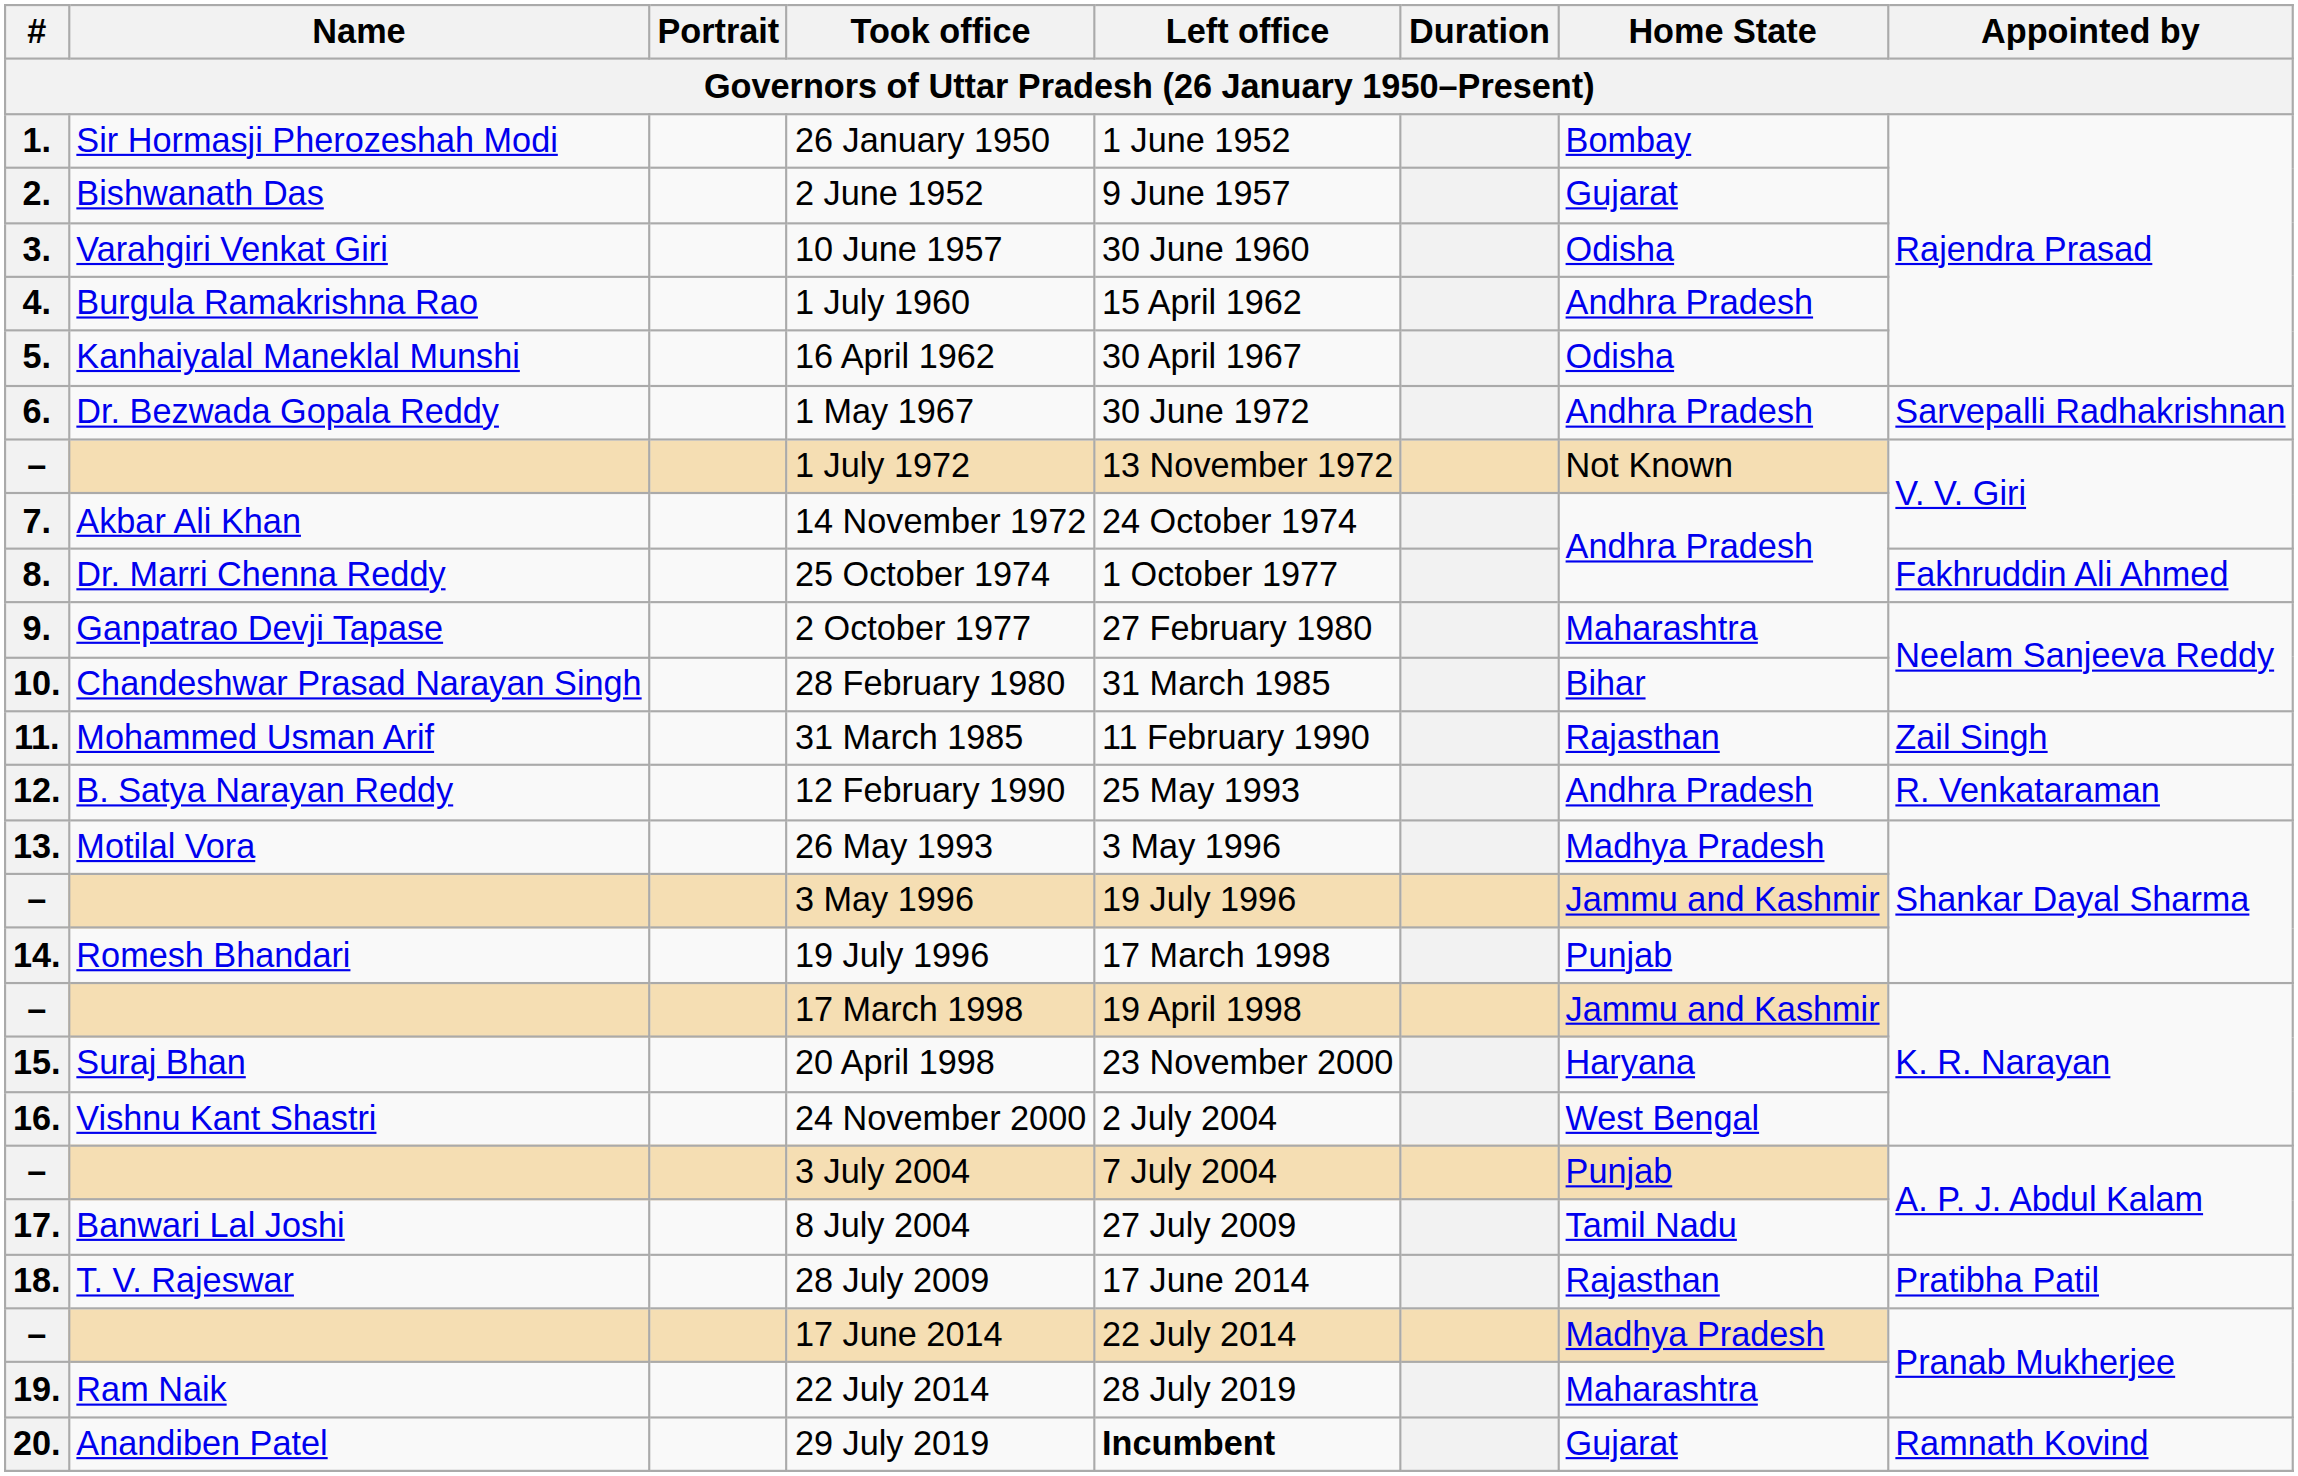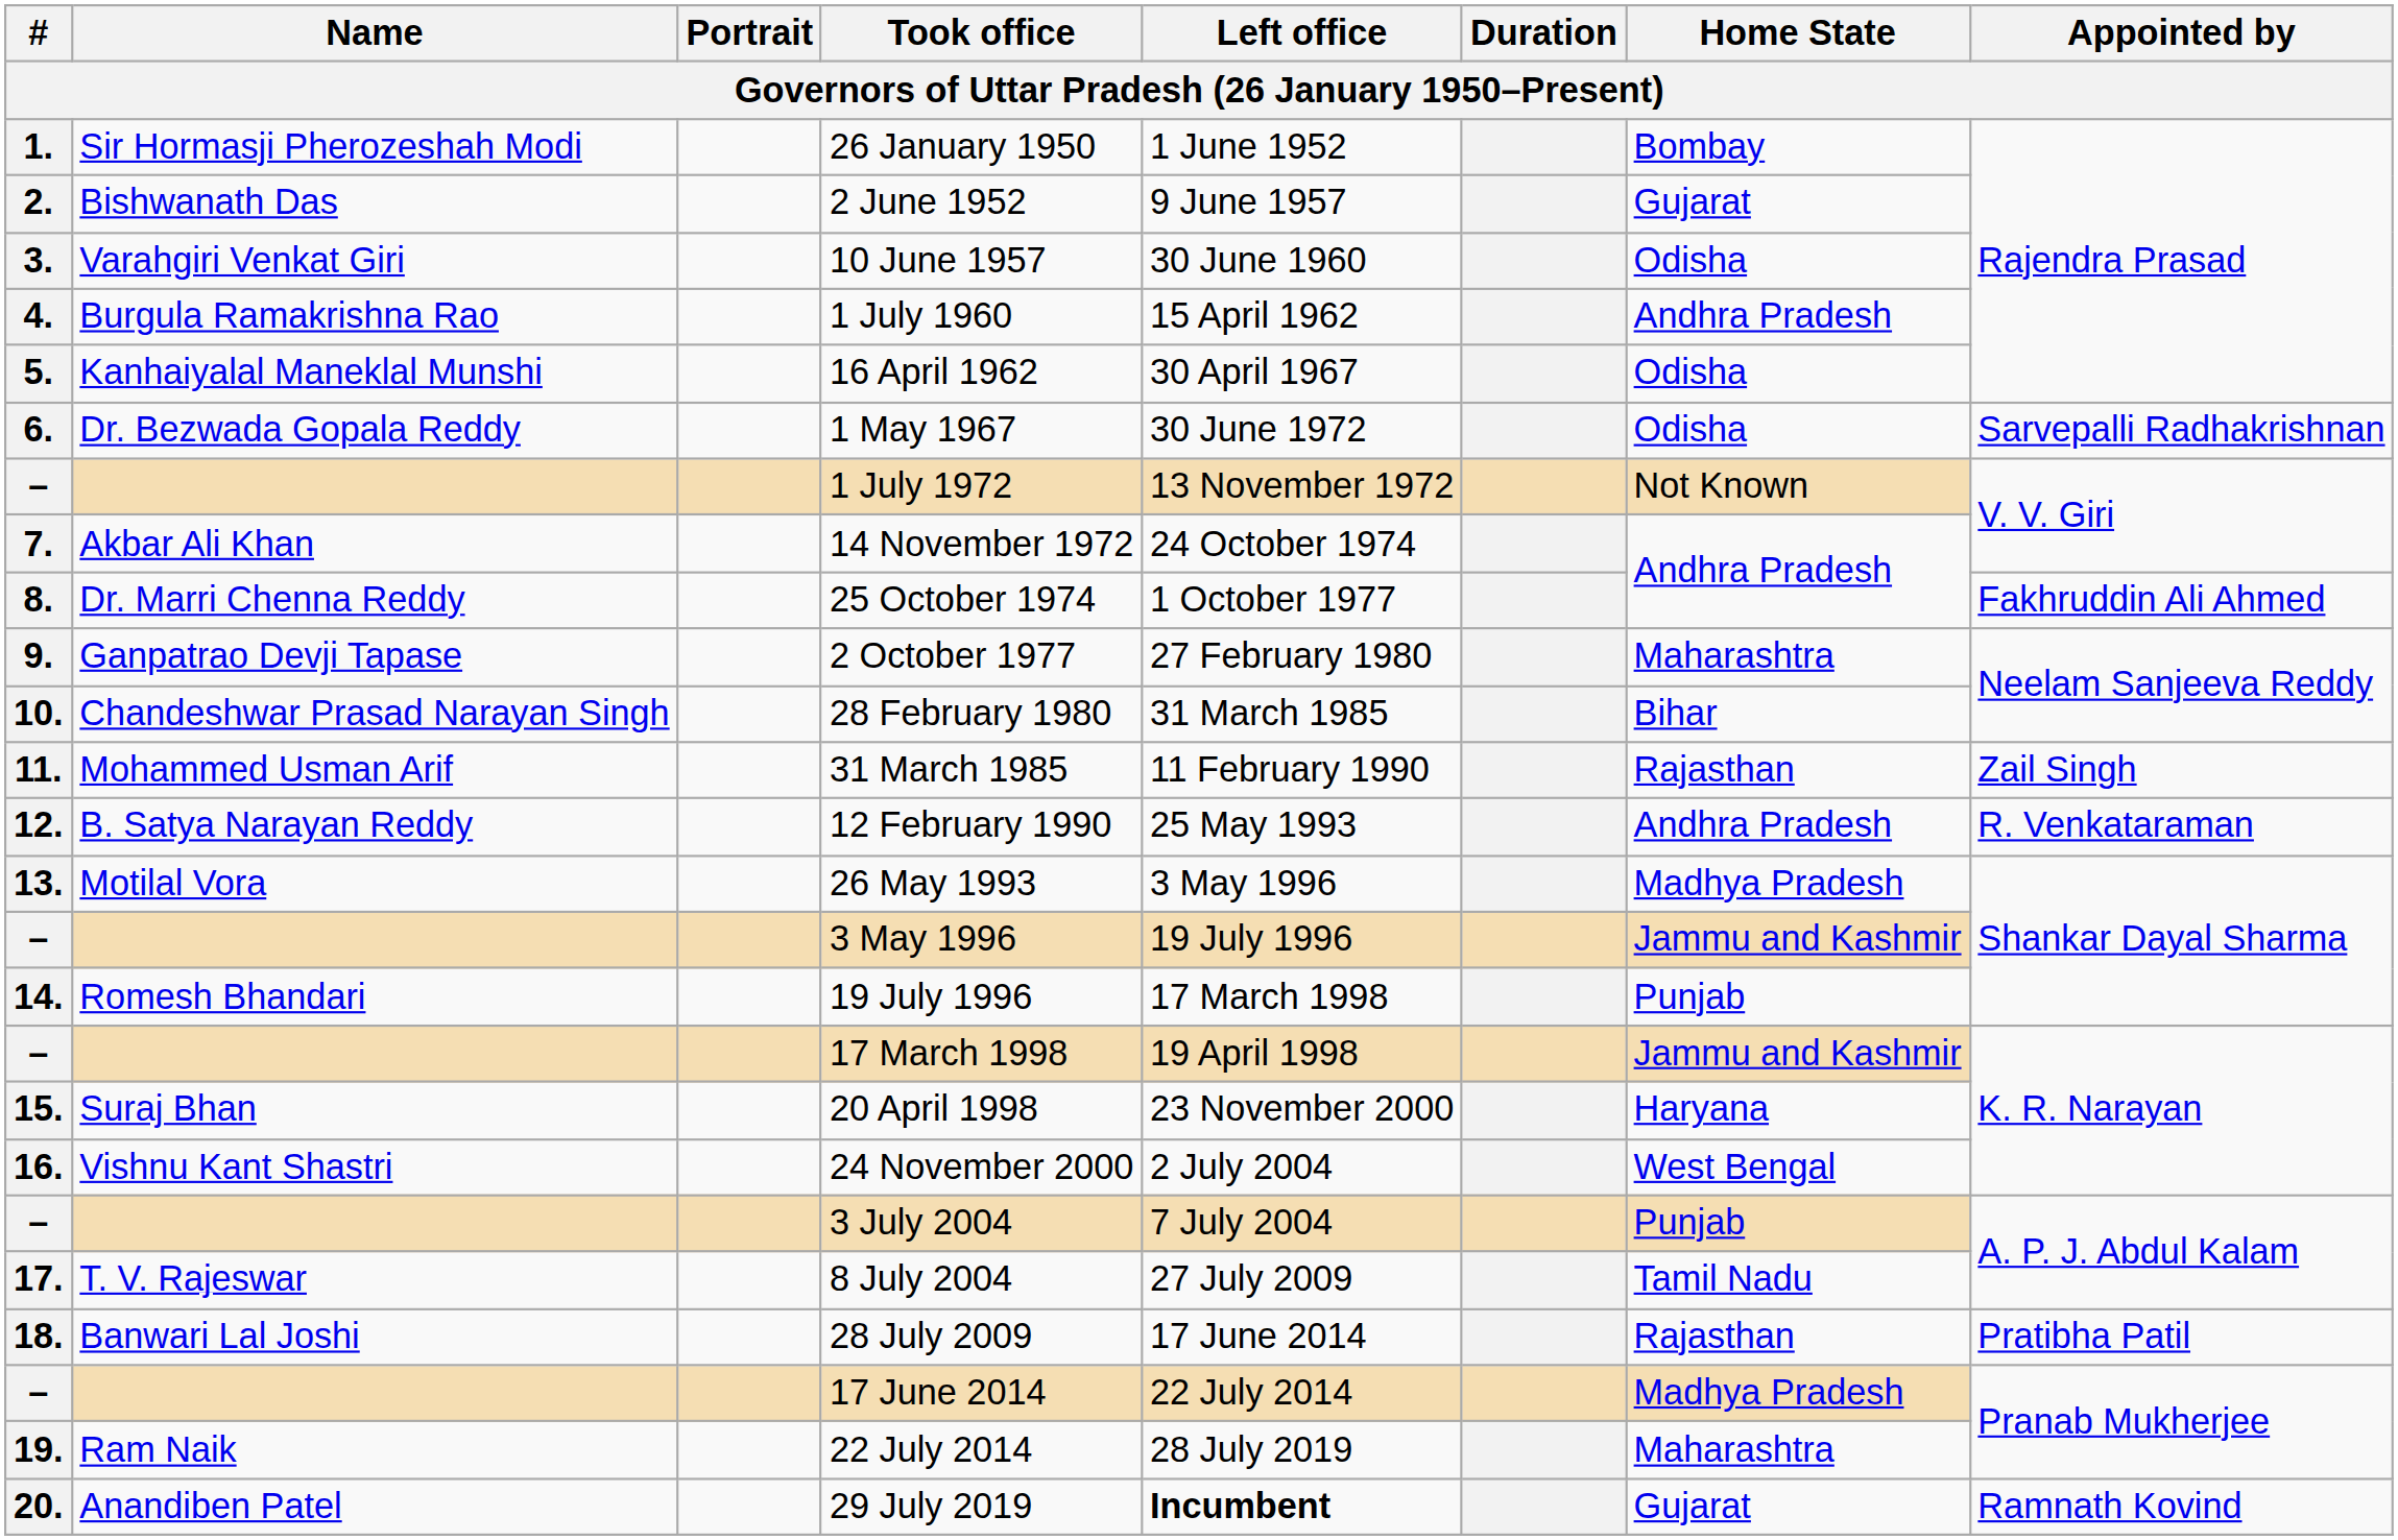1 May 1967 | Home State: Andhra Pradesh -> Odisha
8 July 2004 | Name: Banwari Lal Joshi -> T. V. Rajeswar
28 July 2009 | Name: T. V. Rajeswar -> Banwari Lal Joshi
